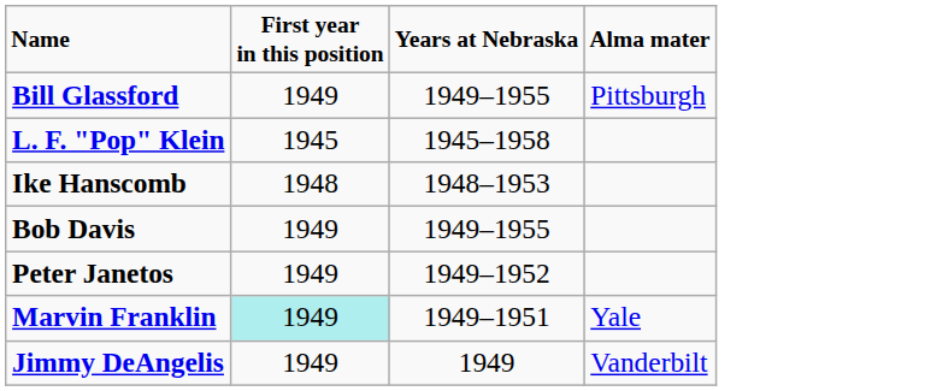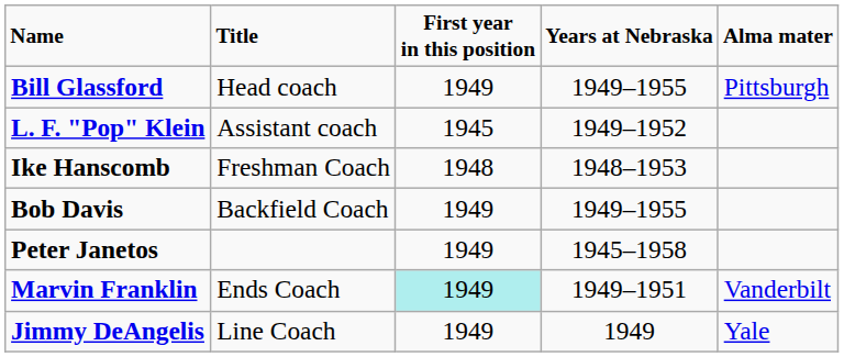+ column: Title | Head coach | Assistant coach | Freshman Coach | Backfield Coach | Ends Coach | Line Coach
L. F. "Pop" Klein | Years at Nebraska: 1945–1958 -> 1949–1952
Peter Janetos | Years at Nebraska: 1949–1952 -> 1945–1958
Marvin Franklin | Alma mater: Yale -> Vanderbilt
Jimmy DeAngelis | Alma mater: Vanderbilt -> Yale
